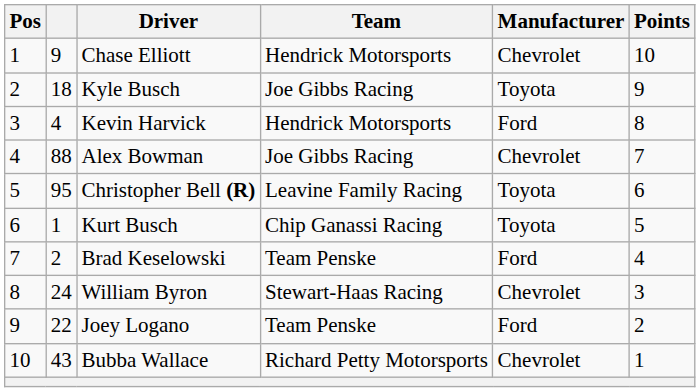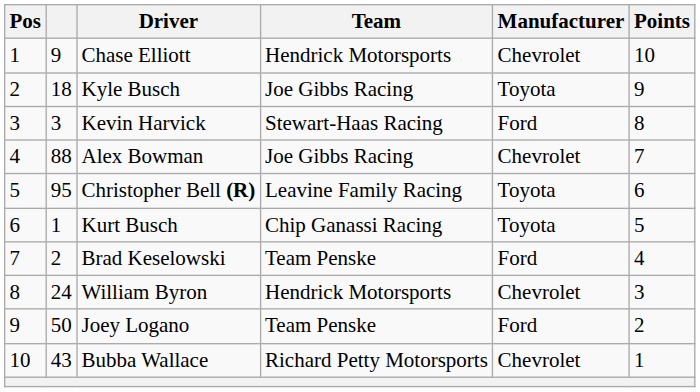Kevin Harvick | column 2: 4 -> 3
Kevin Harvick | Team: Hendrick Motorsports -> Stewart-Haas Racing
William Byron | Team: Stewart-Haas Racing -> Hendrick Motorsports
Joey Logano | column 2: 22 -> 50
